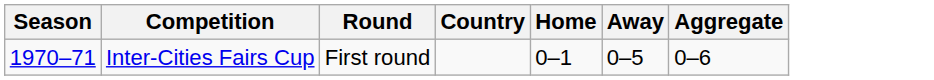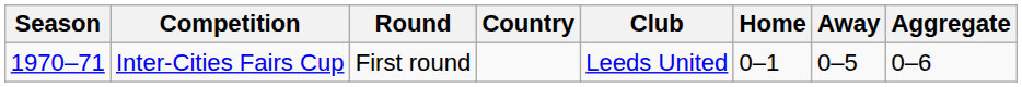+ column: Club | Leeds United
